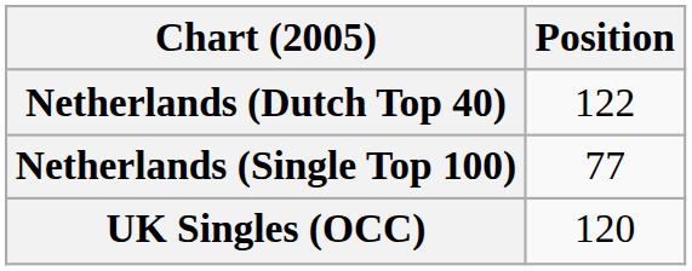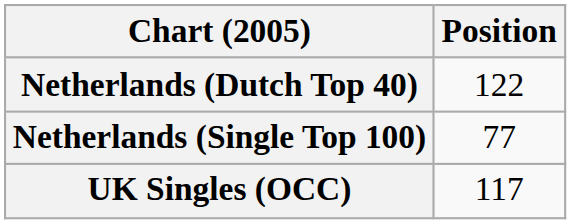UK Singles (OCC) | Position: 120 -> 117
